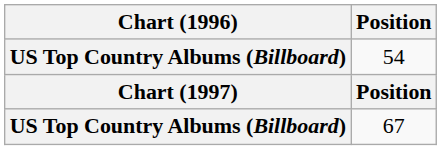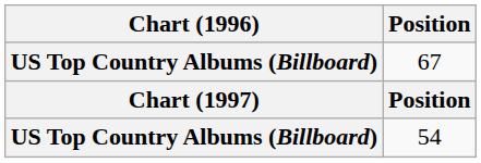rows swapped: 54 <-> 67
